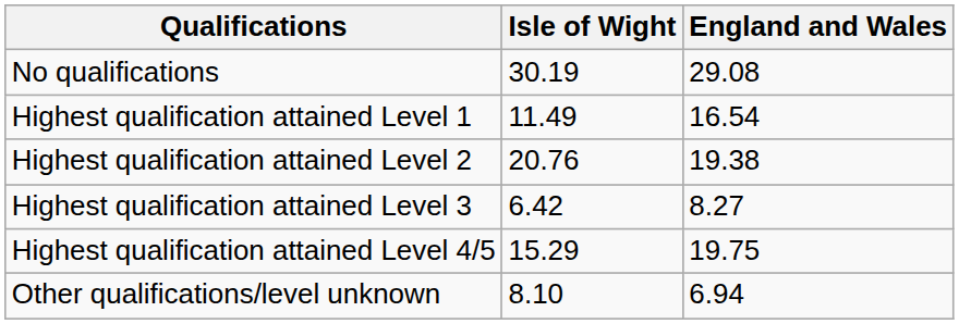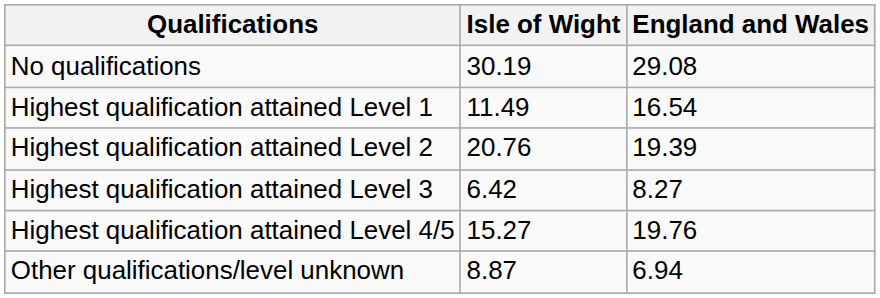Highest qualification attained Level 2 | England and Wales: 19.38 -> 19.39
Highest qualification attained Level 4/5 | Isle of Wight: 15.29 -> 15.27
Highest qualification attained Level 4/5 | England and Wales: 19.75 -> 19.76
Other qualifications/level unknown | Isle of Wight: 8.10 -> 8.87
